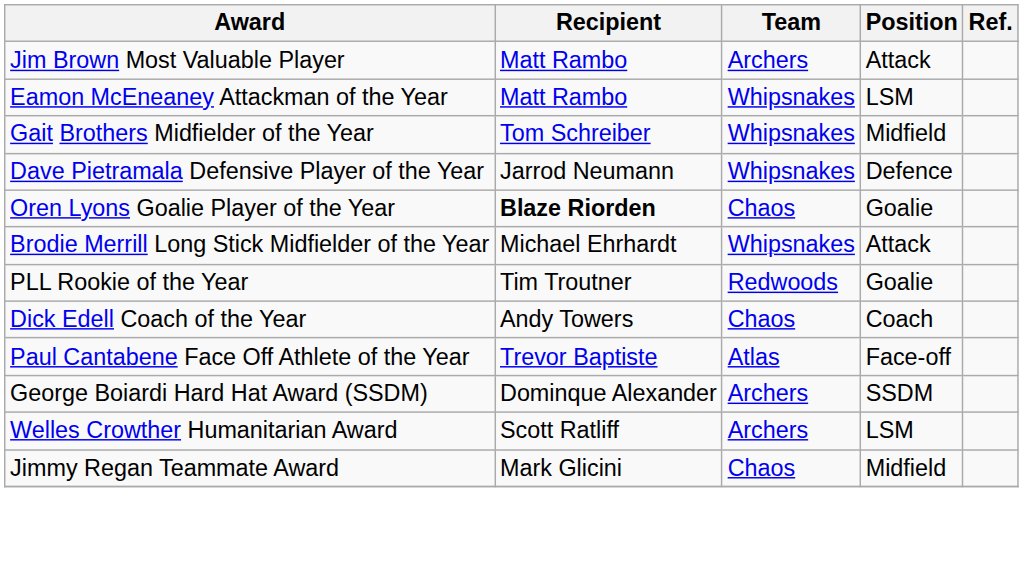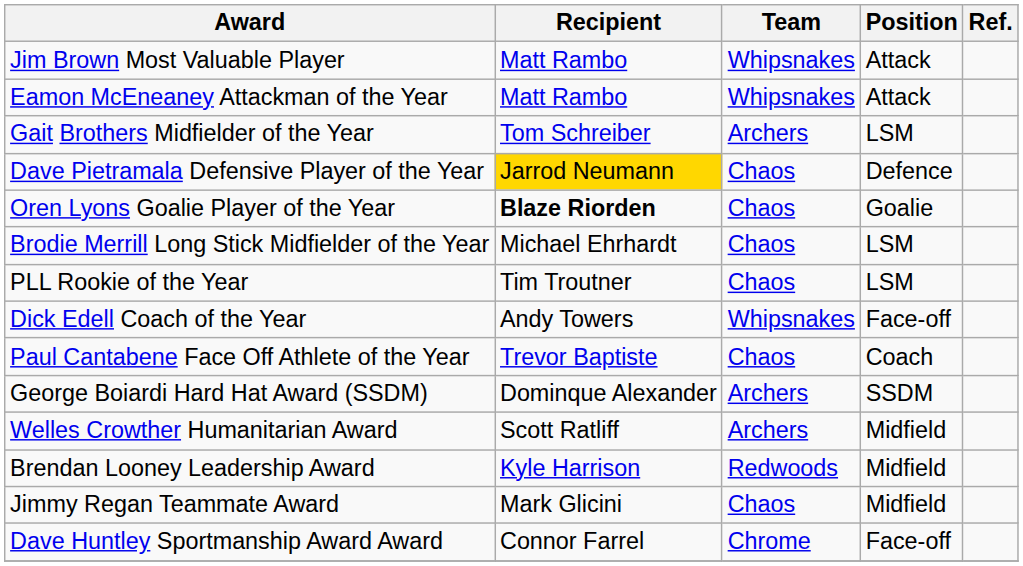Jim Brown Most Valuable Player | Team: Archers -> Whipsnakes
Eamon McEneaney Attackman of the Year | Position: LSM -> Attack
Gait Brothers Midfielder of the Year | Team: Whipsnakes -> Archers
Gait Brothers Midfielder of the Year | Position: Midfield -> LSM
Dave Pietramala Defensive Player of the Year | Recipient: no background -> gold background
Dave Pietramala Defensive Player of the Year | Team: Whipsnakes -> Chaos
Brodie Merrill Long Stick Midfielder of the Year | Team: Whipsnakes -> Chaos
Brodie Merrill Long Stick Midfielder of the Year | Position: Attack -> LSM
PLL Rookie of the Year | Team: Redwoods -> Chaos
PLL Rookie of the Year | Position: Goalie -> LSM
Dick Edell Coach of the Year | Team: Chaos -> Whipsnakes
Dick Edell Coach of the Year | Position: Coach -> Face-off
Paul Cantabene Face Off Athlete of the Year | Team: Atlas -> Chaos
Paul Cantabene Face Off Athlete of the Year | Position: Face-off -> Coach
Welles Crowther Humanitarian Award | Position: LSM -> Midfield
+ row: Brendan Looney Leadership Award | Kyle Harrison | Redwoods | Midfield
+ row: Dave Huntley Sportmanship Award Award | Connor Farrel | Chrome | Face-off
